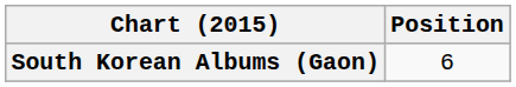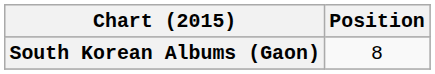South Korean Albums (Gaon) | Position: 6 -> 8
